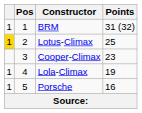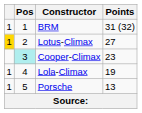Lotus-Climax | Points: 25 -> 27
Cooper-Climax | Pos: no background -> paleturquoise background
Porsche | Points: 16 -> 13
